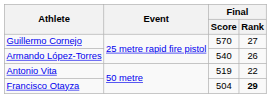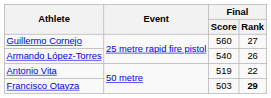Guillermo Cornejo | Final / Score: 570 -> 560
Francisco Otayza | Final / Score: 504 -> 503
